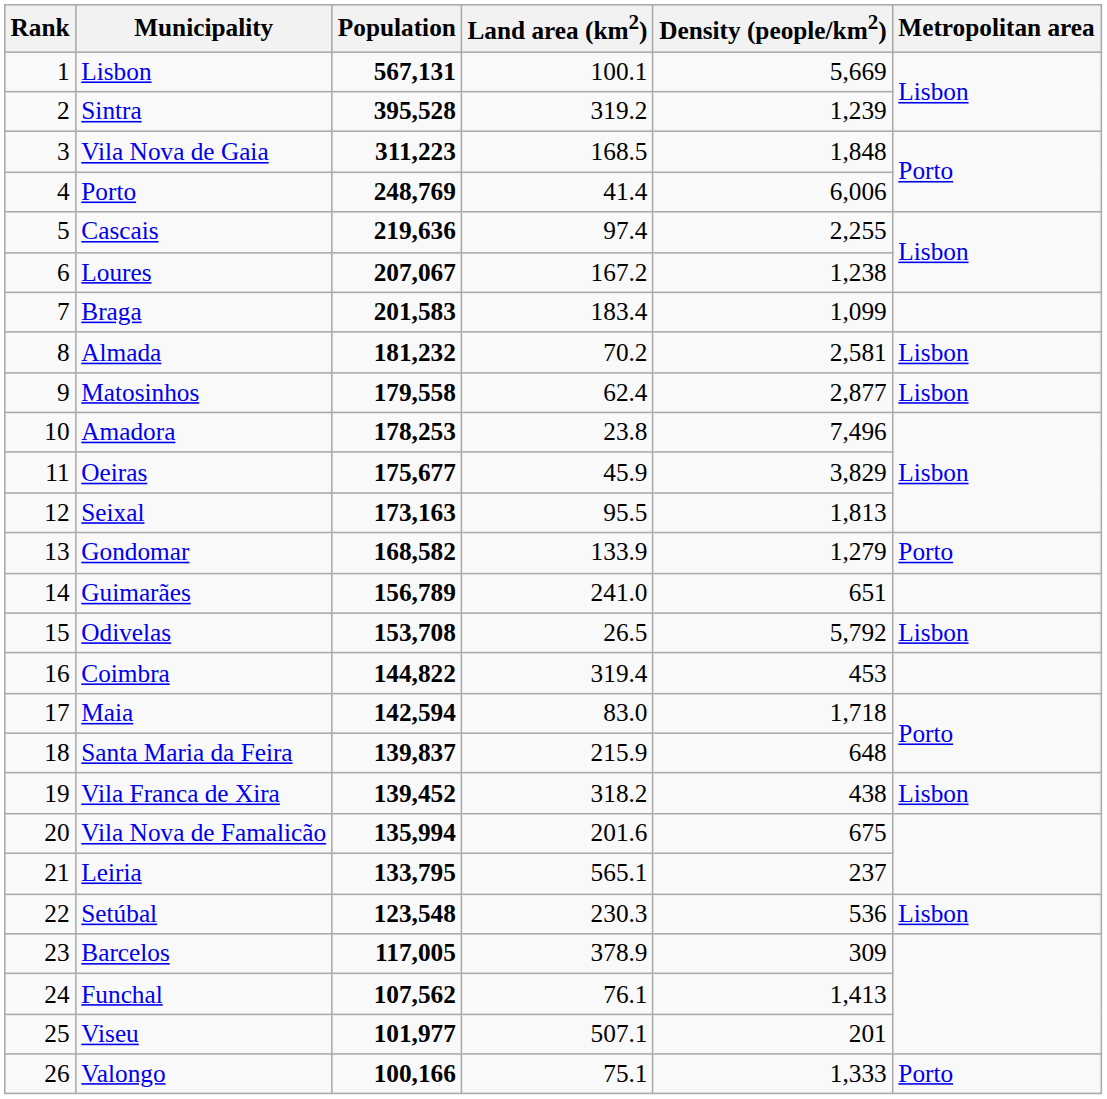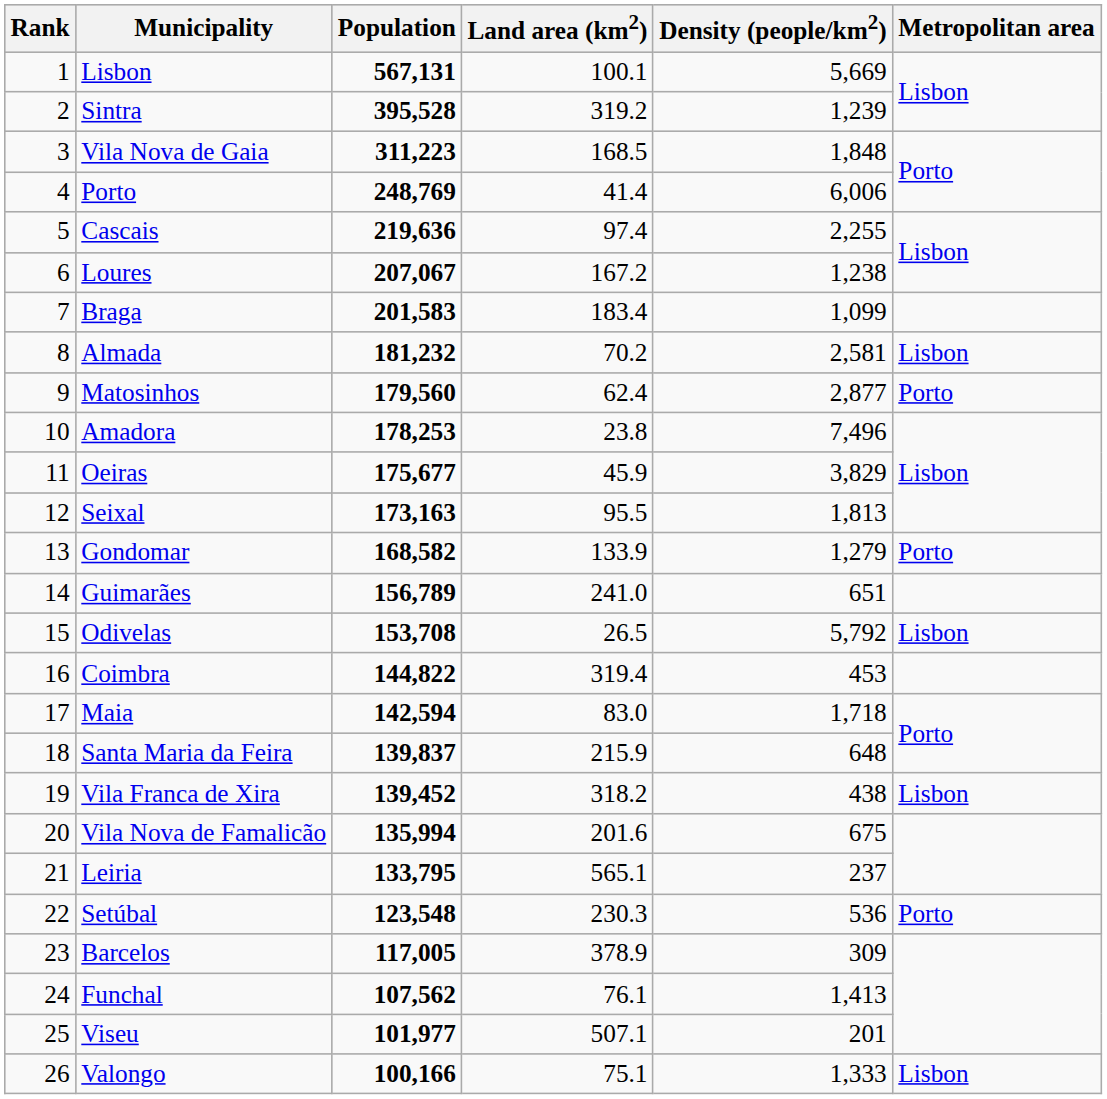Matosinhos | Population: 179,558 -> 179,560
Matosinhos | Metropolitan area: Lisbon -> Porto
Setúbal | Metropolitan area: Lisbon -> Porto
Valongo | Metropolitan area: Porto -> Lisbon
